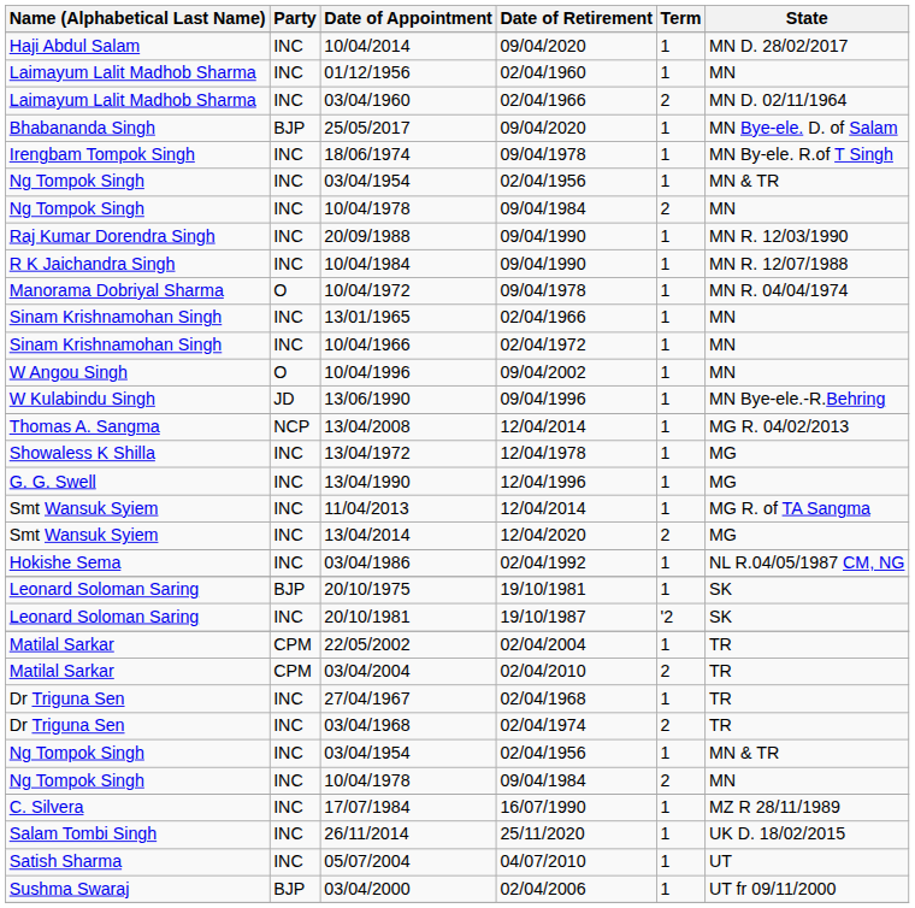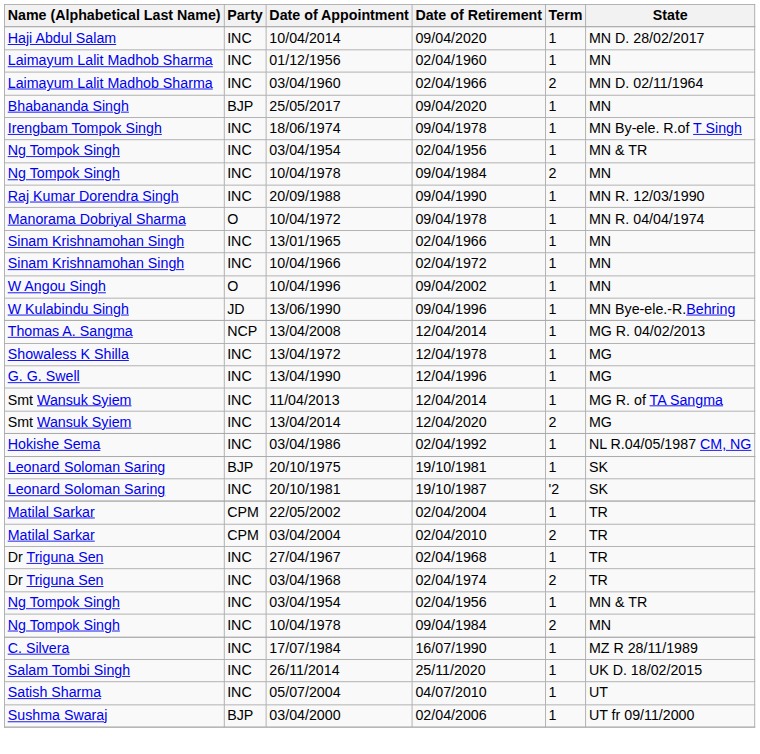25/05/2017 | State: MN Bye-ele. D. of Salam -> MN
- row: R K Jaichandra Singh | INC | 10/04/1984 | 09/04/1990 | 1 | MN R. 12/07/1988
